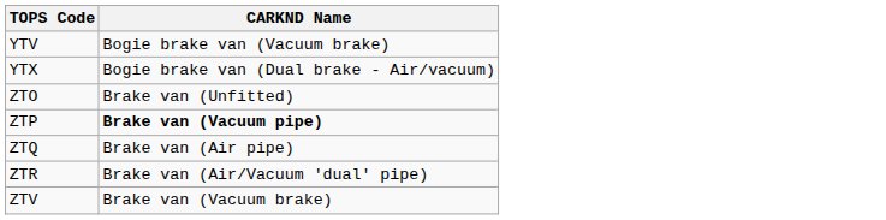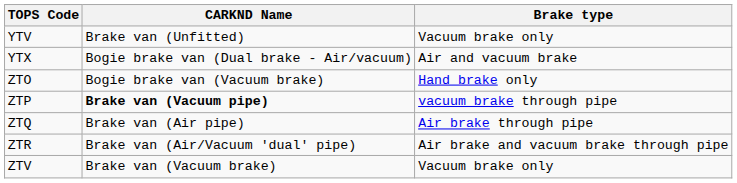+ column: Brake type | Vacuum brake only | Air and vacuum brake | Hand brake only | vacuum brake through pipe | Air brake through pipe | Air brake and vacuum brake through pipe | Vacuum brake only
YTV | CARKND Name: Bogie brake van (Vacuum brake) -> Brake van (Unfitted)
ZTO | CARKND Name: Brake van (Unfitted) -> Bogie brake van (Vacuum brake)
